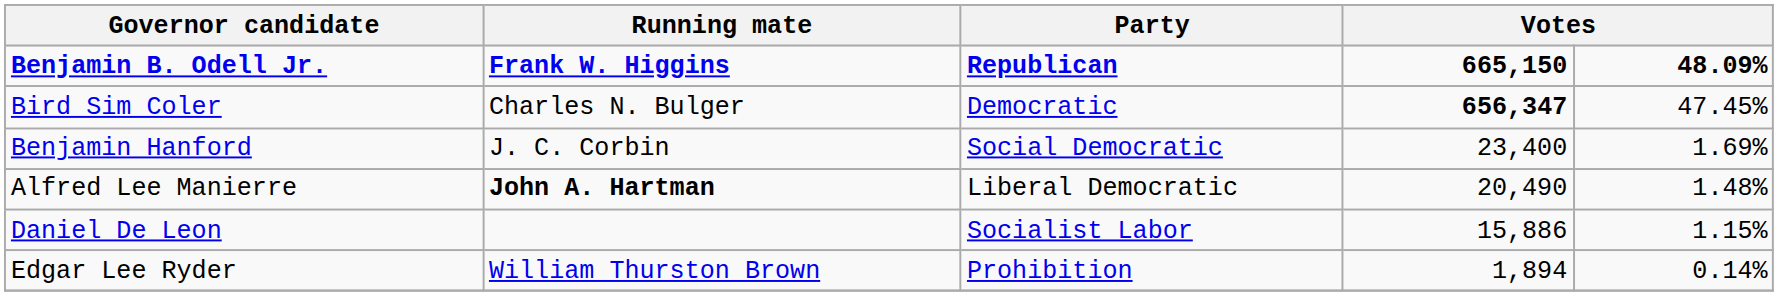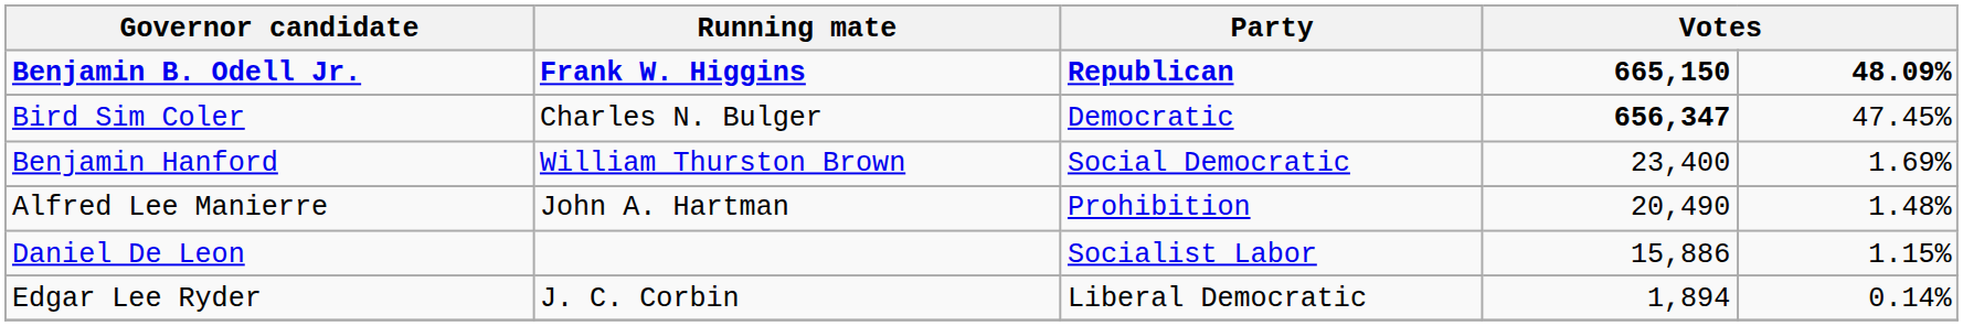Benjamin Hanford | Running mate: J. C. Corbin -> William Thurston Brown
Alfred Lee Manierre | Running mate: bold -> normal
Alfred Lee Manierre | Party: Liberal Democratic -> Prohibition
Edgar Lee Ryder | Running mate: William Thurston Brown -> J. C. Corbin
Edgar Lee Ryder | Party: Prohibition -> Liberal Democratic
